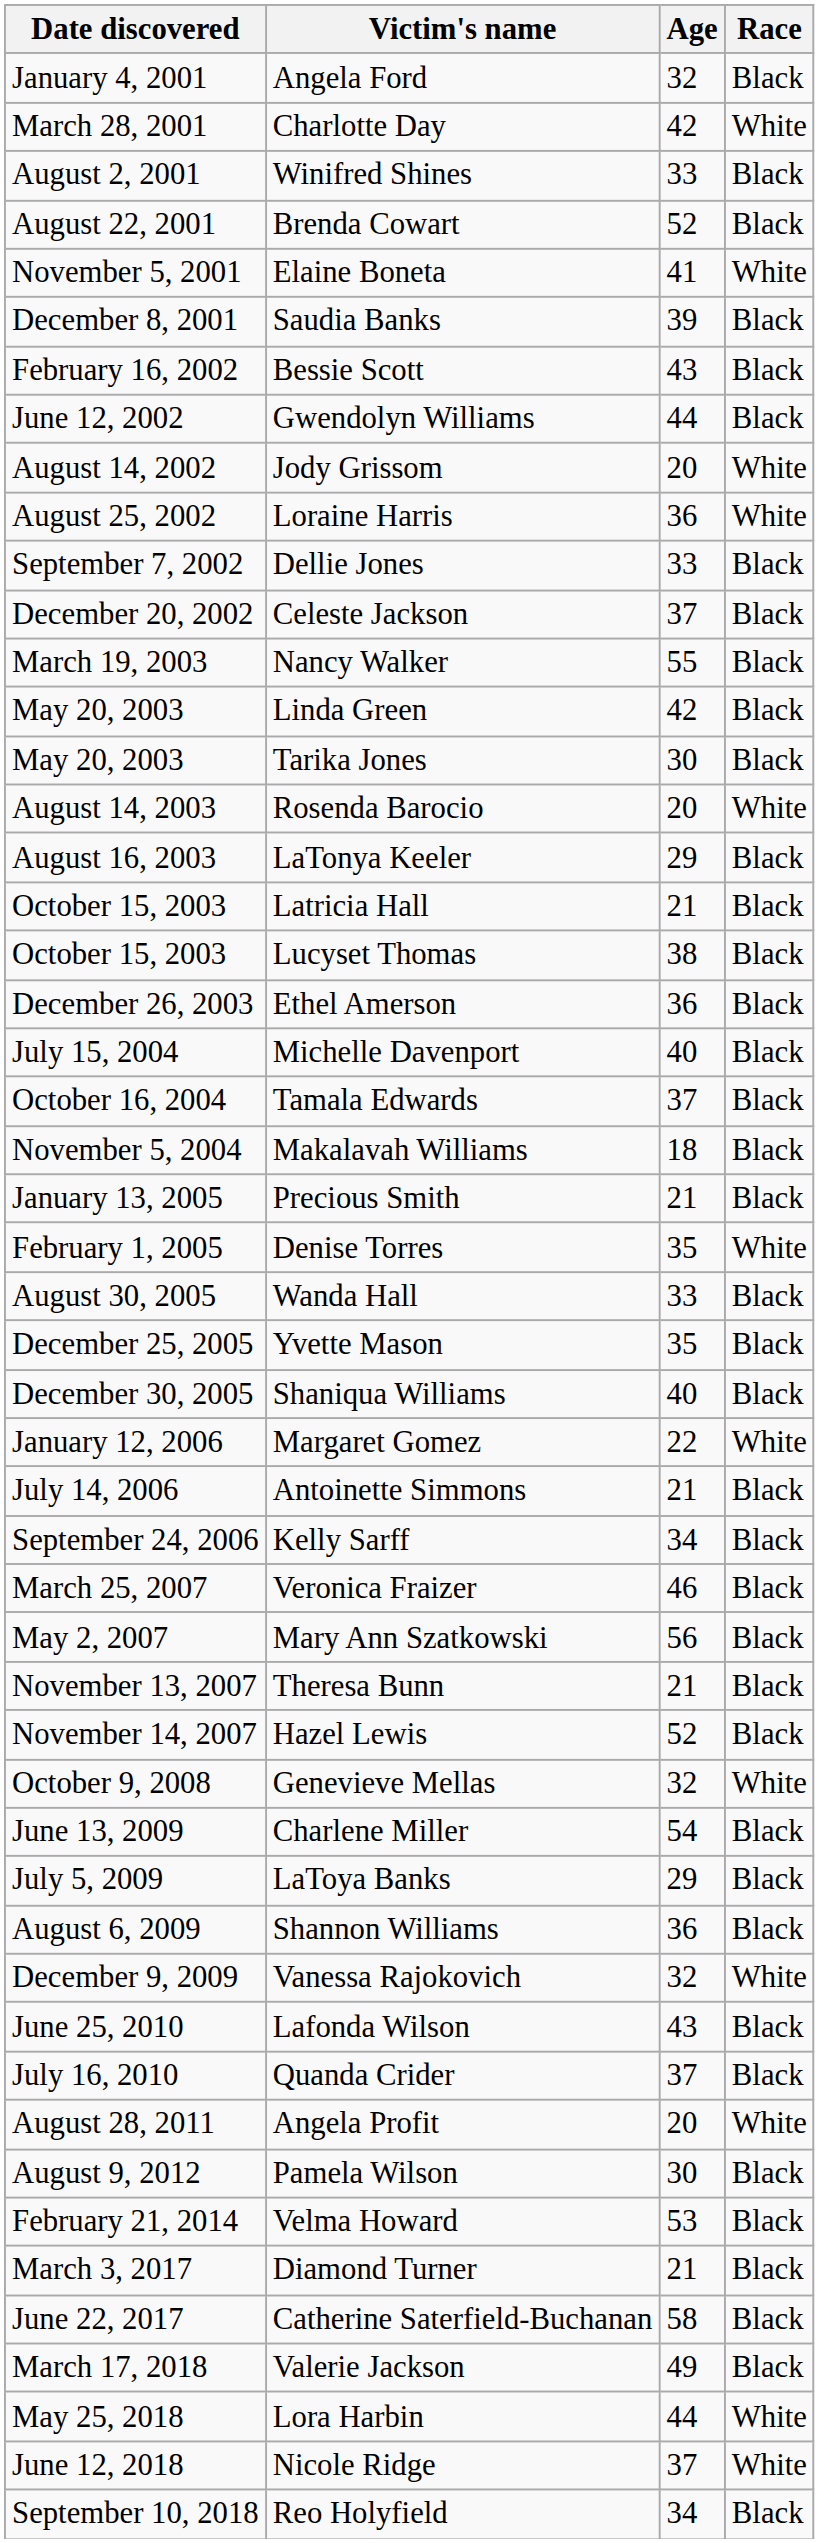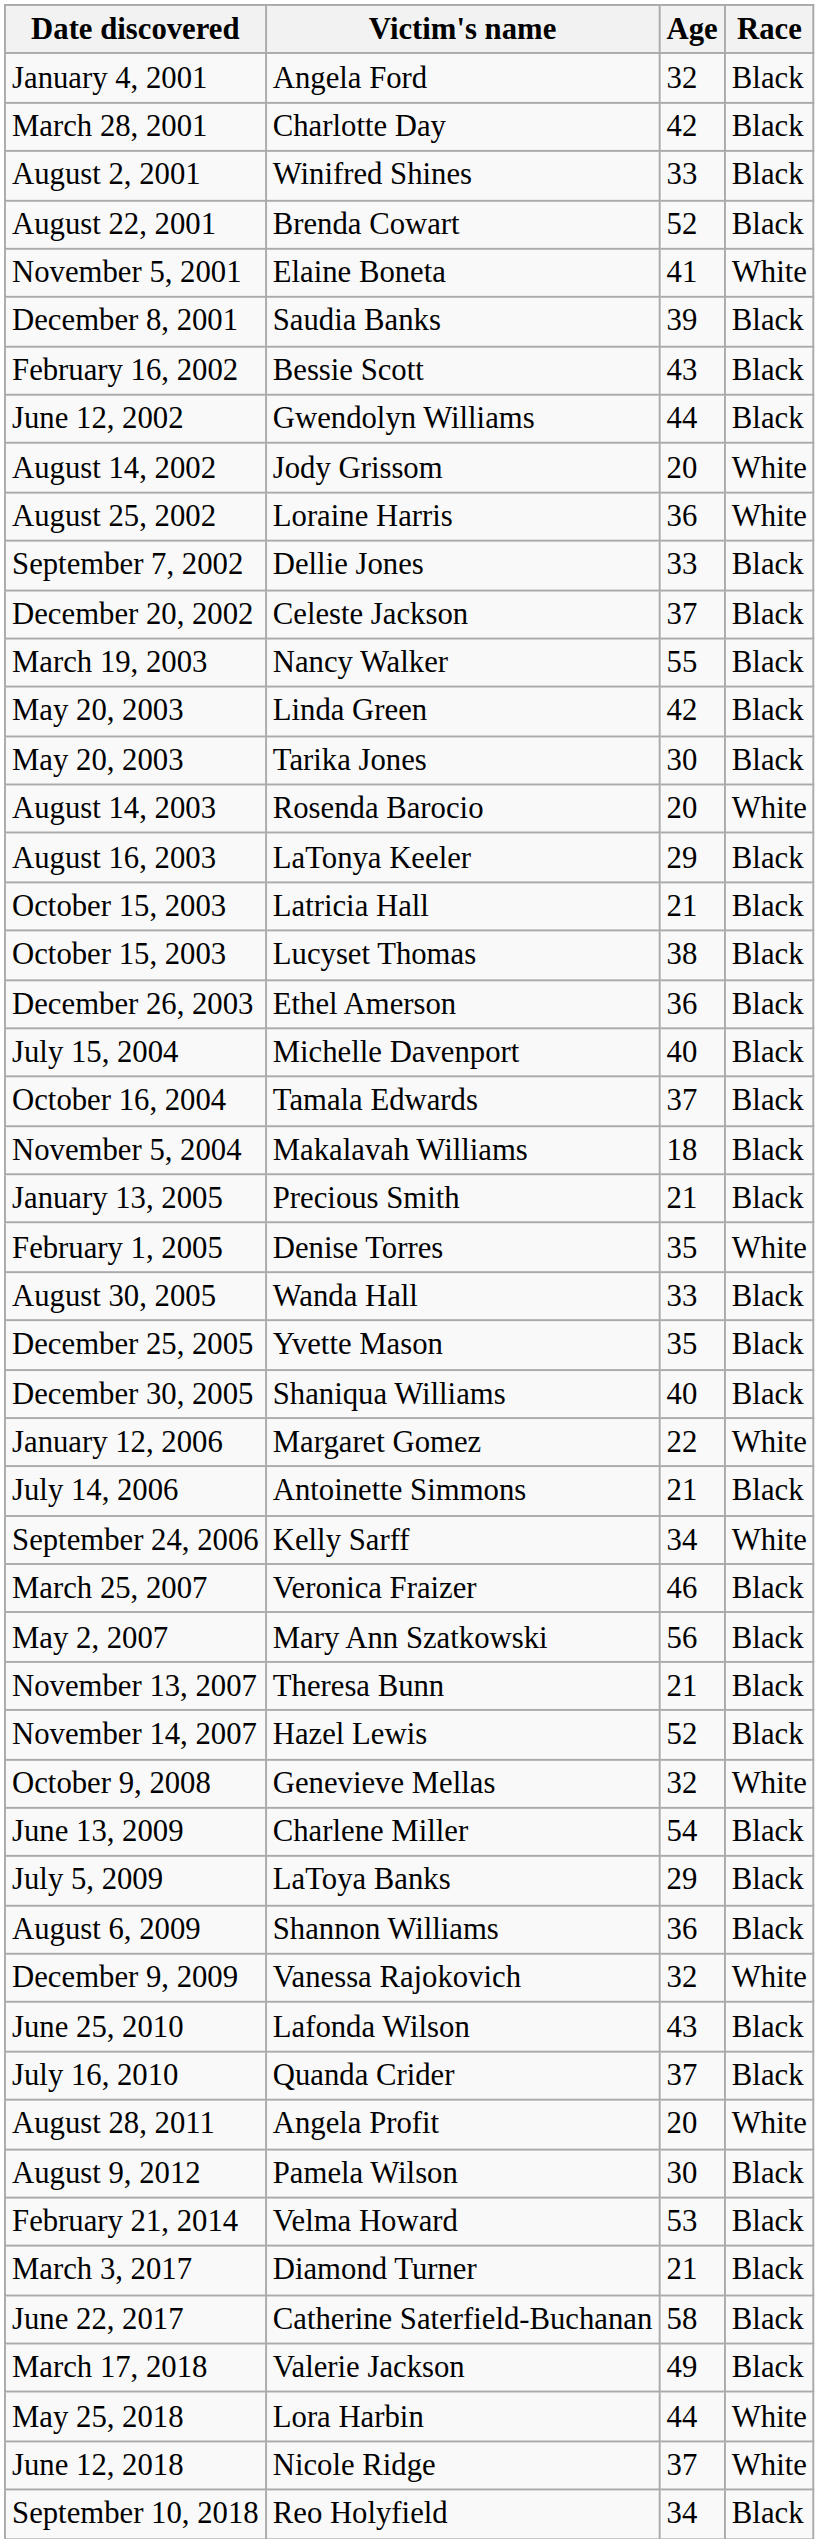Charlotte Day | Race: White -> Black
Kelly Sarff | Race: Black -> White
